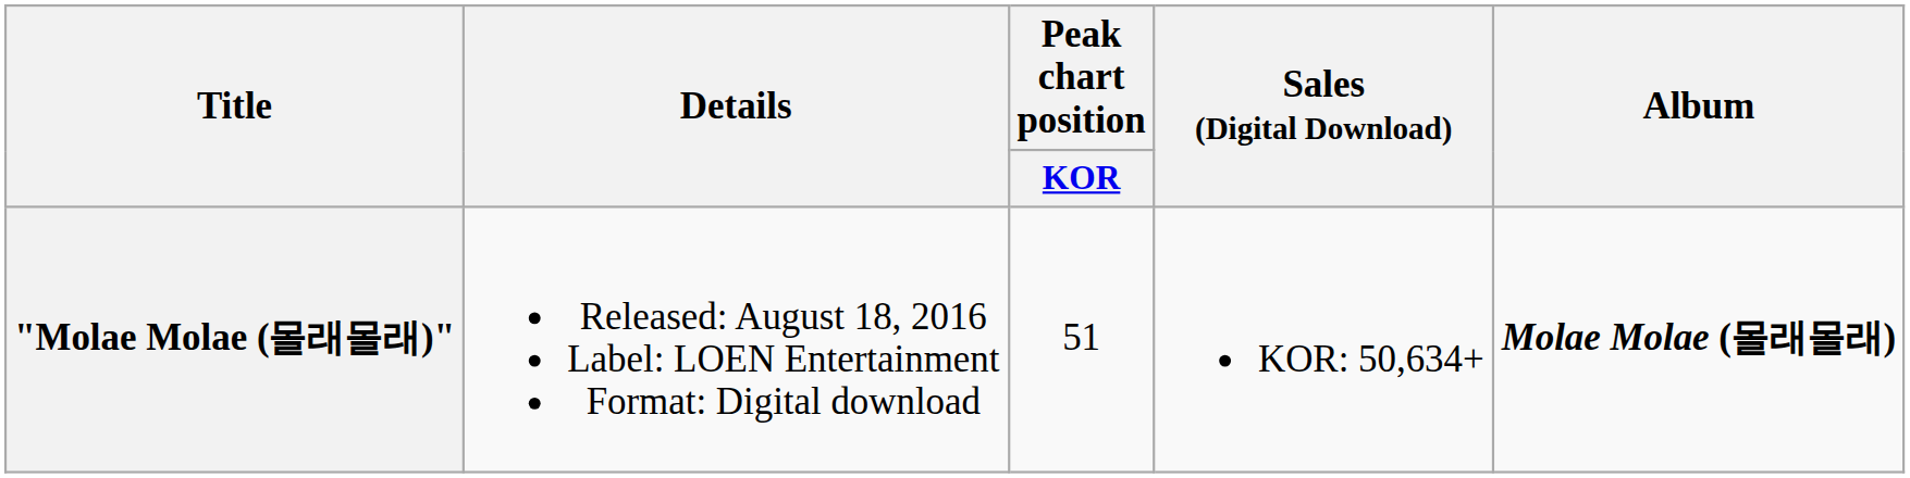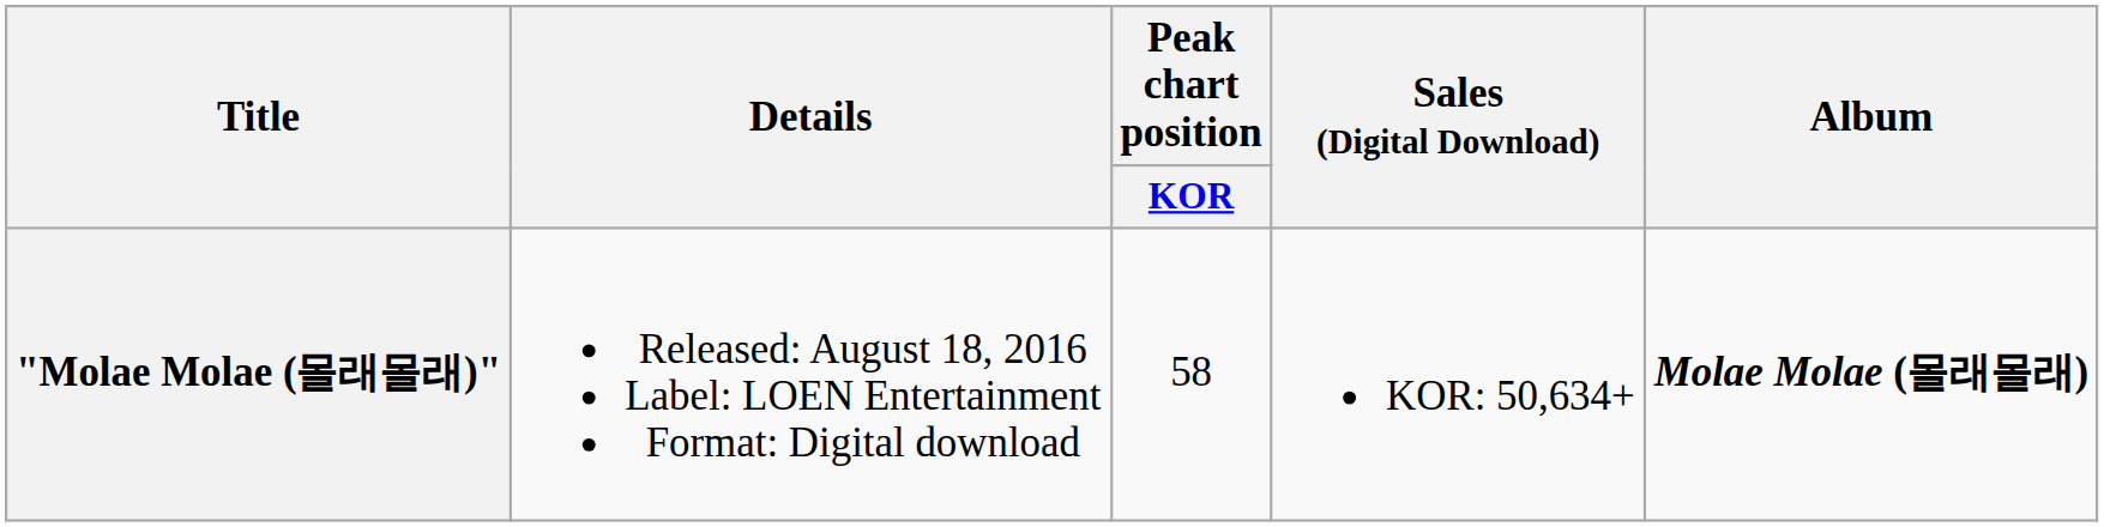"Molae Molae (몰래몰래)" | Peak chart position / KOR: 51 -> 58
